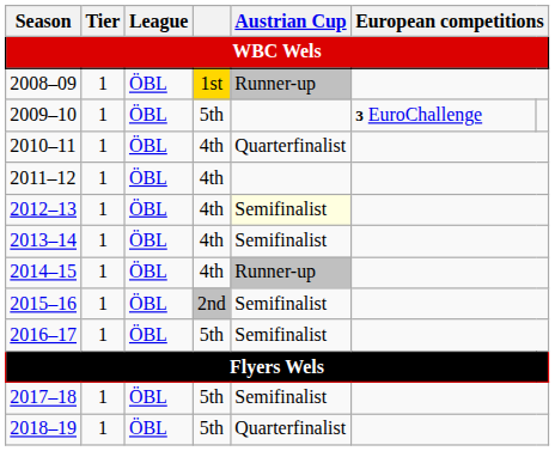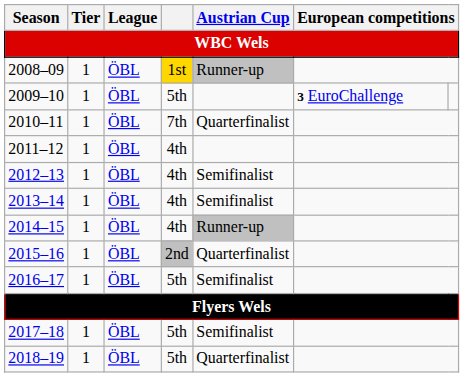2010–11 | column 4: 4th -> 7th
2012–13 | Austrian Cup: lightyellow background -> no background
2015–16 | Austrian Cup: Semifinalist -> Quarterfinalist
